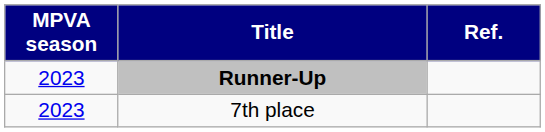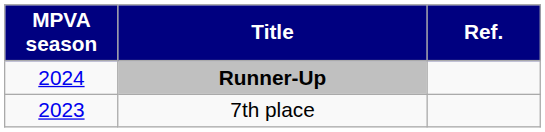Runner-Up | MPVA season: 2023 -> 2024
